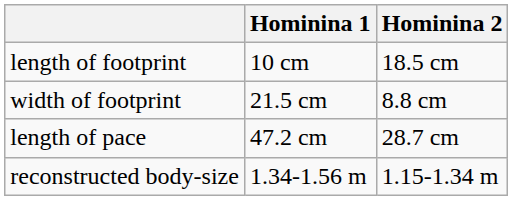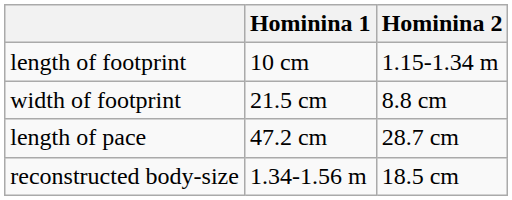length of footprint | Hominina 2: 18.5 cm -> 1.15-1.34 m
reconstructed body-size | Hominina 2: 1.15-1.34 m -> 18.5 cm
